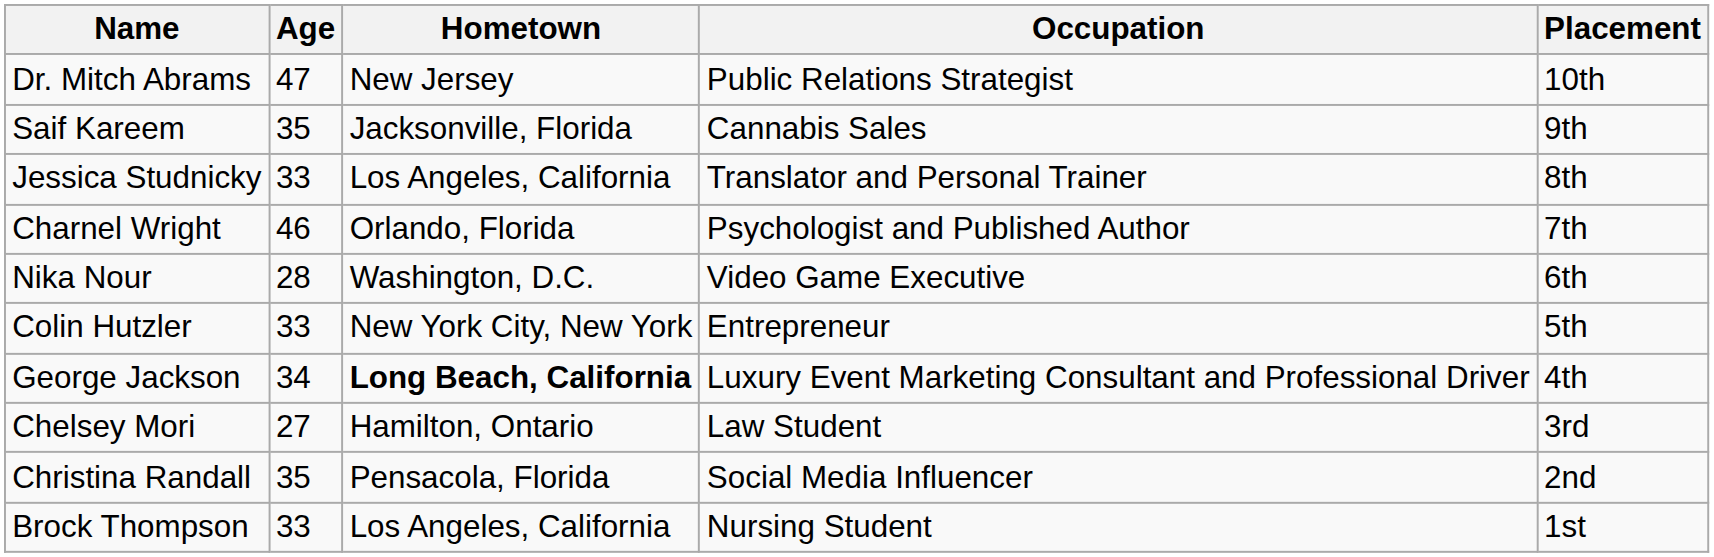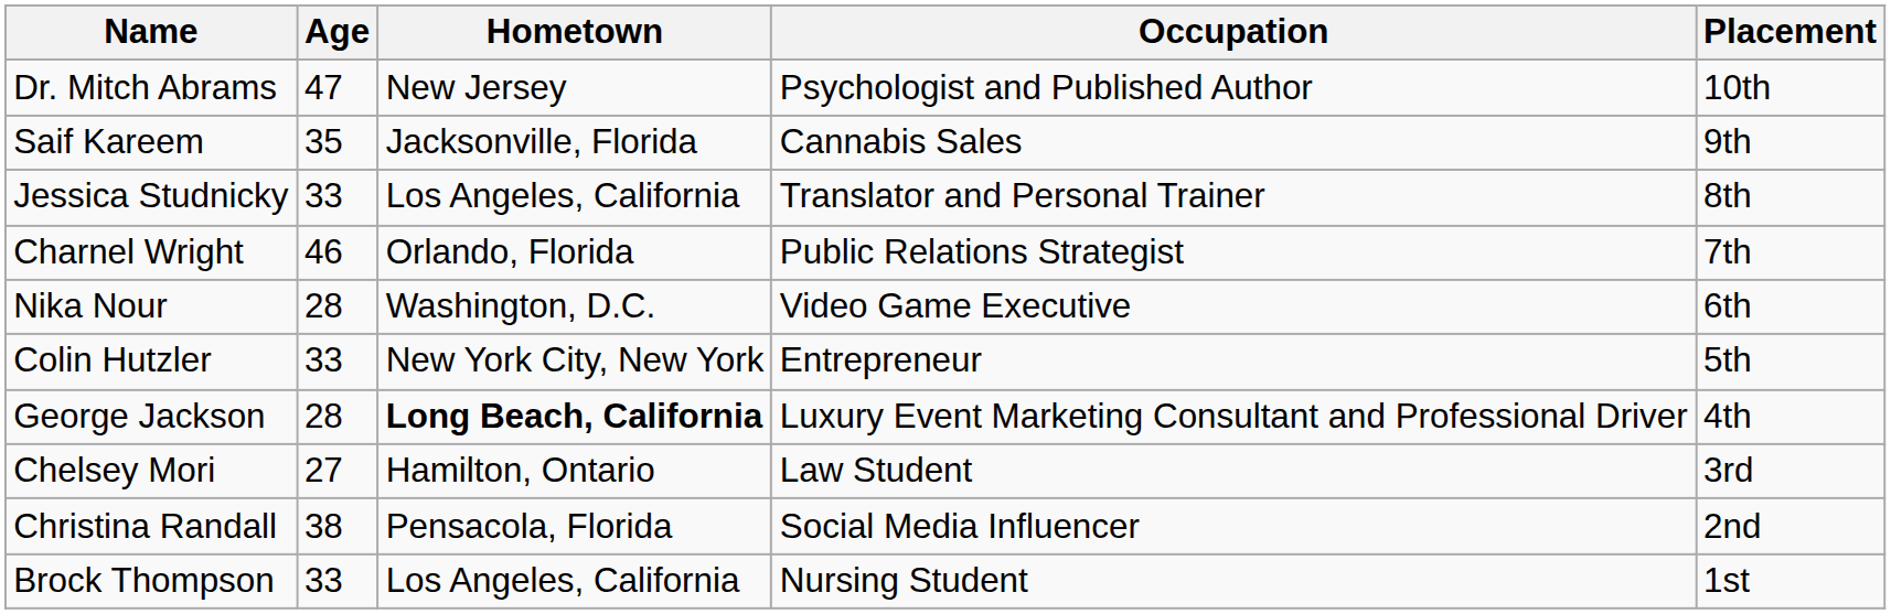Dr. Mitch Abrams | Occupation: Public Relations Strategist -> Psychologist and Published Author
Charnel Wright | Occupation: Psychologist and Published Author -> Public Relations Strategist
George Jackson | Age: 34 -> 28
Christina Randall | Age: 35 -> 38
